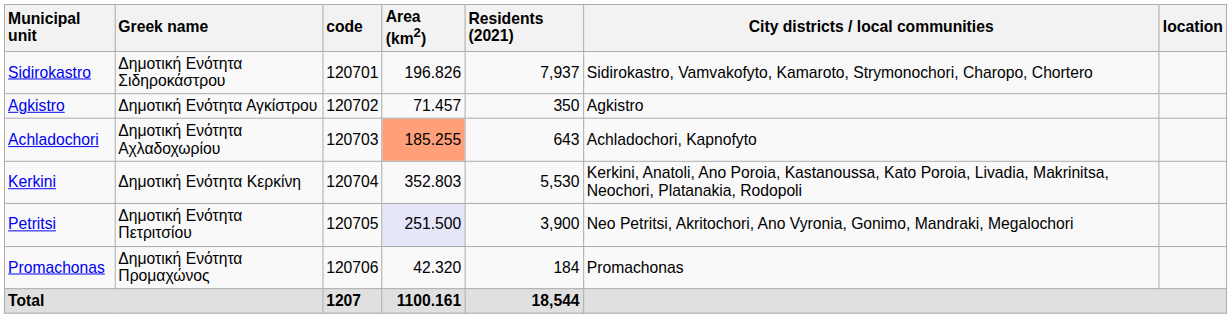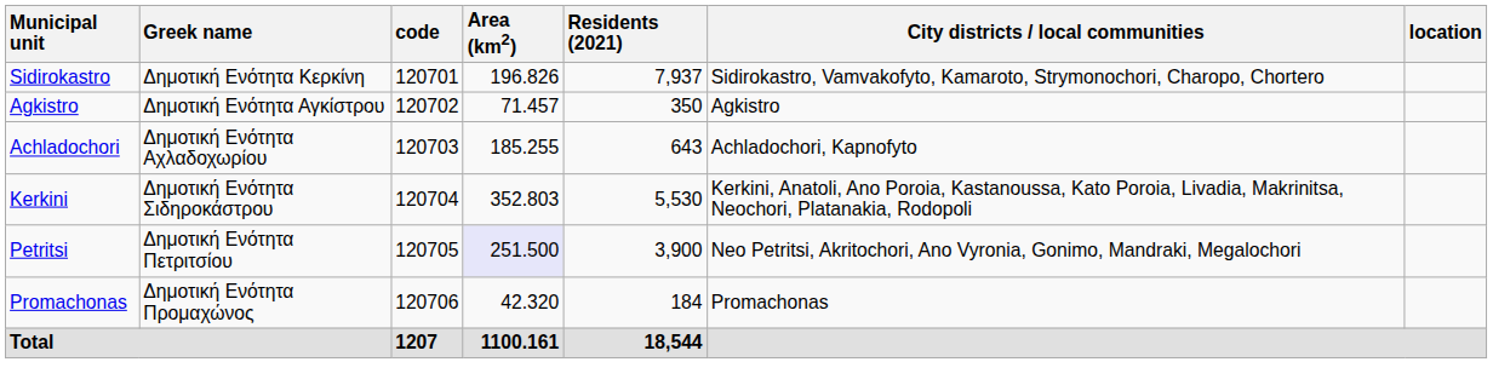Sidirokastro | Greek name: Δημοτική Ενότητα Σιδηροκάστρου -> Δημοτική Ενότητα Κερκίνη
Achladochori | Area (km2): lightsalmon background -> no background
Kerkini | Greek name: Δημοτική Ενότητα Κερκίνη -> Δημοτική Ενότητα Σιδηροκάστρου
